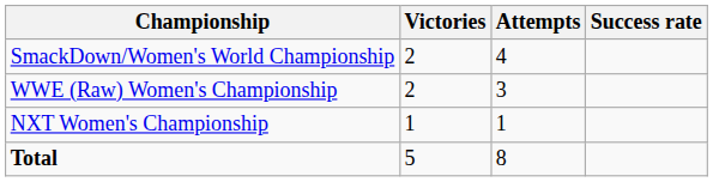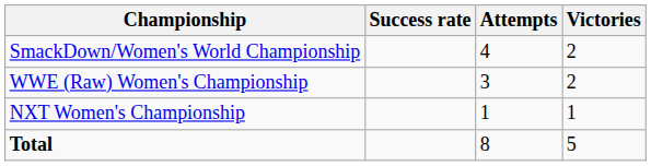columns swapped: Victories <-> Success rate
